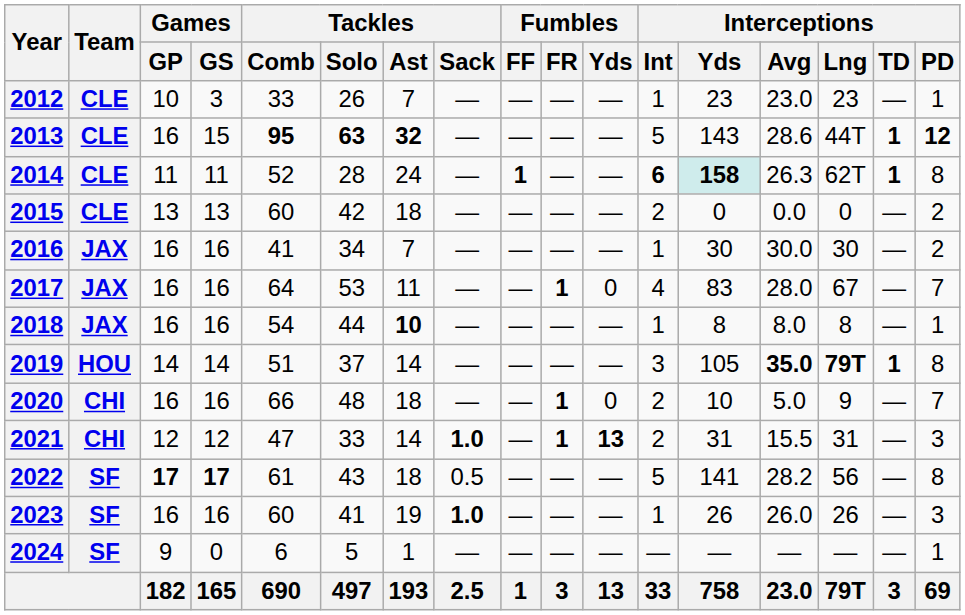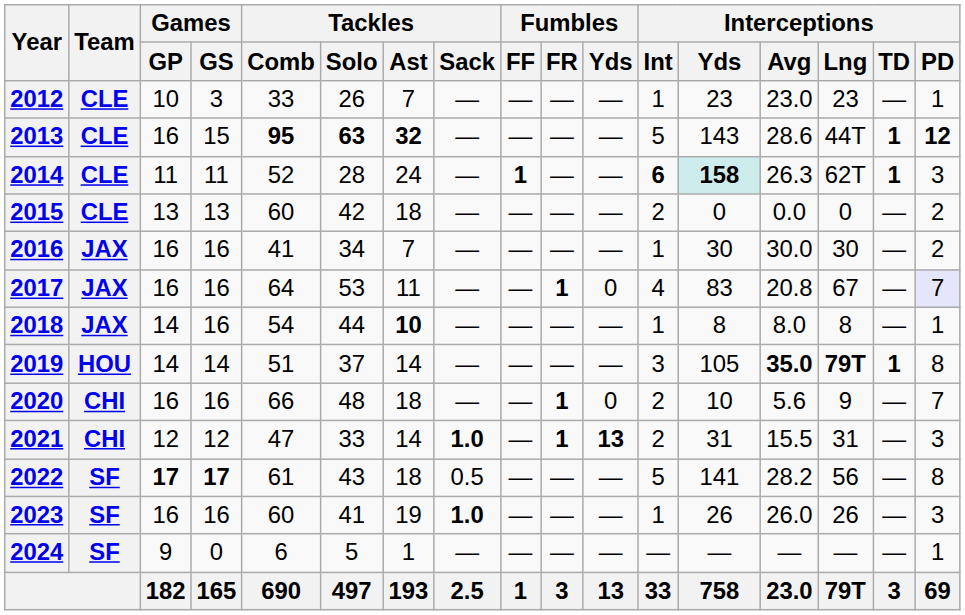2014 | Interceptions / PD: 8 -> 3
2017 | Interceptions / Avg: 28.0 -> 20.8
2017 | Interceptions / PD: no background -> lavender background
2018 | Games / GP: 16 -> 14
2020 | Interceptions / Avg: 5.0 -> 5.6
